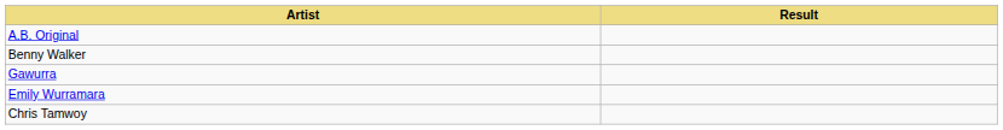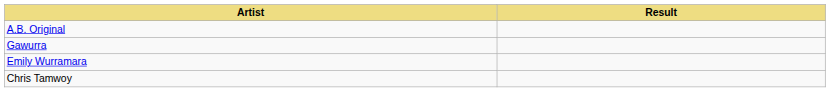- row: Benny Walker
